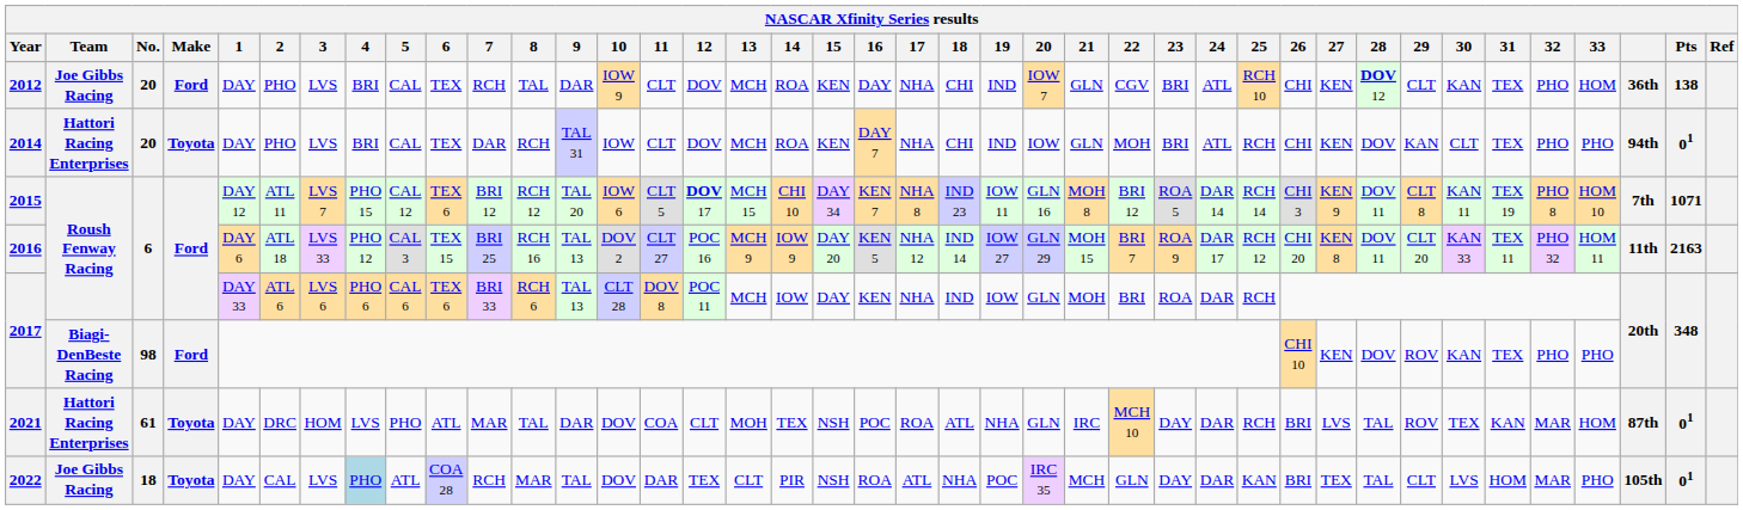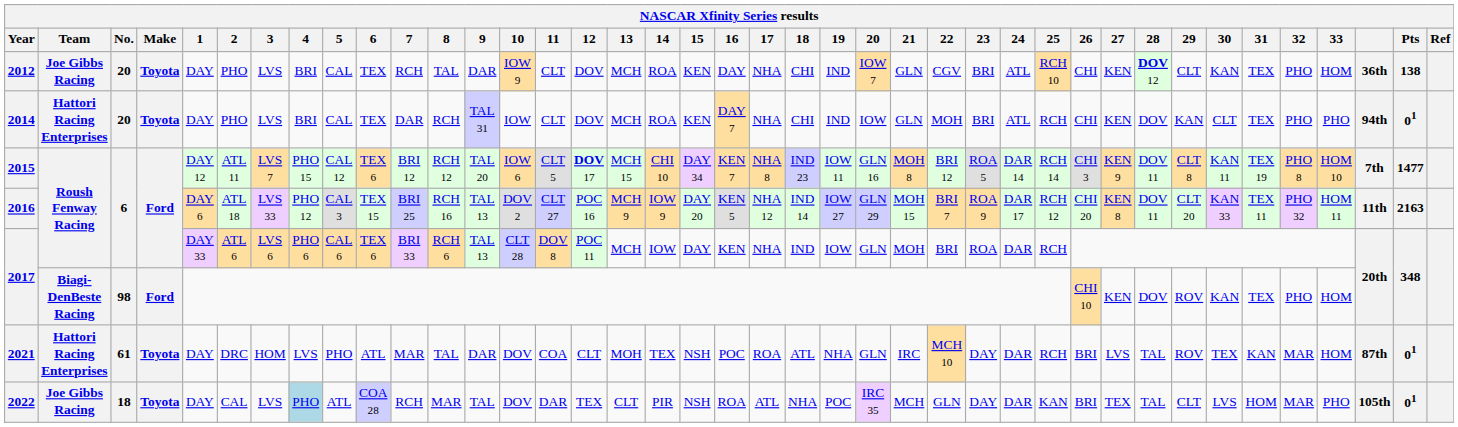2012 | Make: Ford -> Toyota
2015 | Pts: 1071 -> 1477
2017 / 98 | 33: PHO -> HOM
